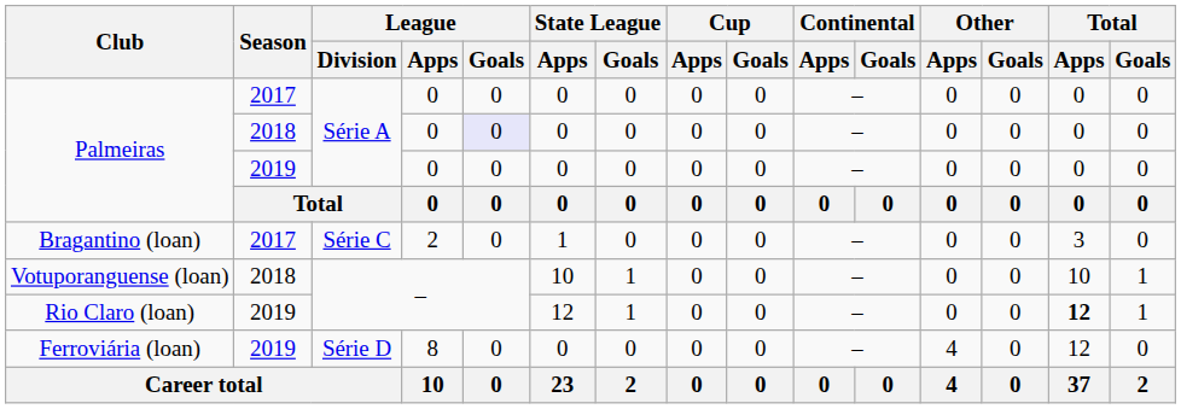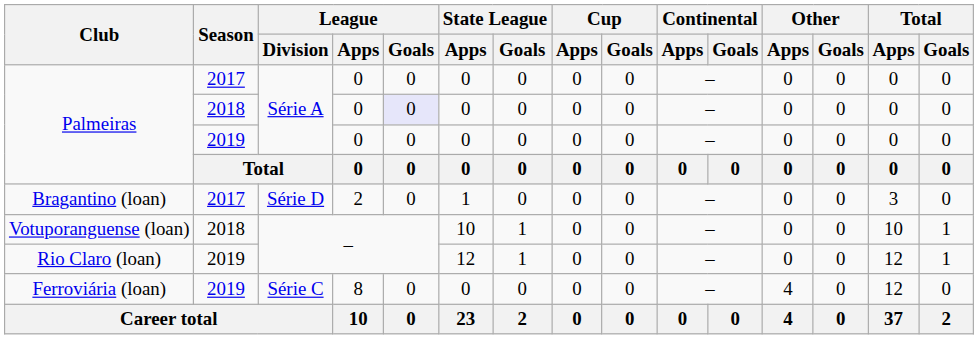Bragantino (loan) | League / Division: Série C -> Série D
Rio Claro (loan) | Total / Apps: bold -> normal
Ferroviária (loan) | League / Division: Série D -> Série C
